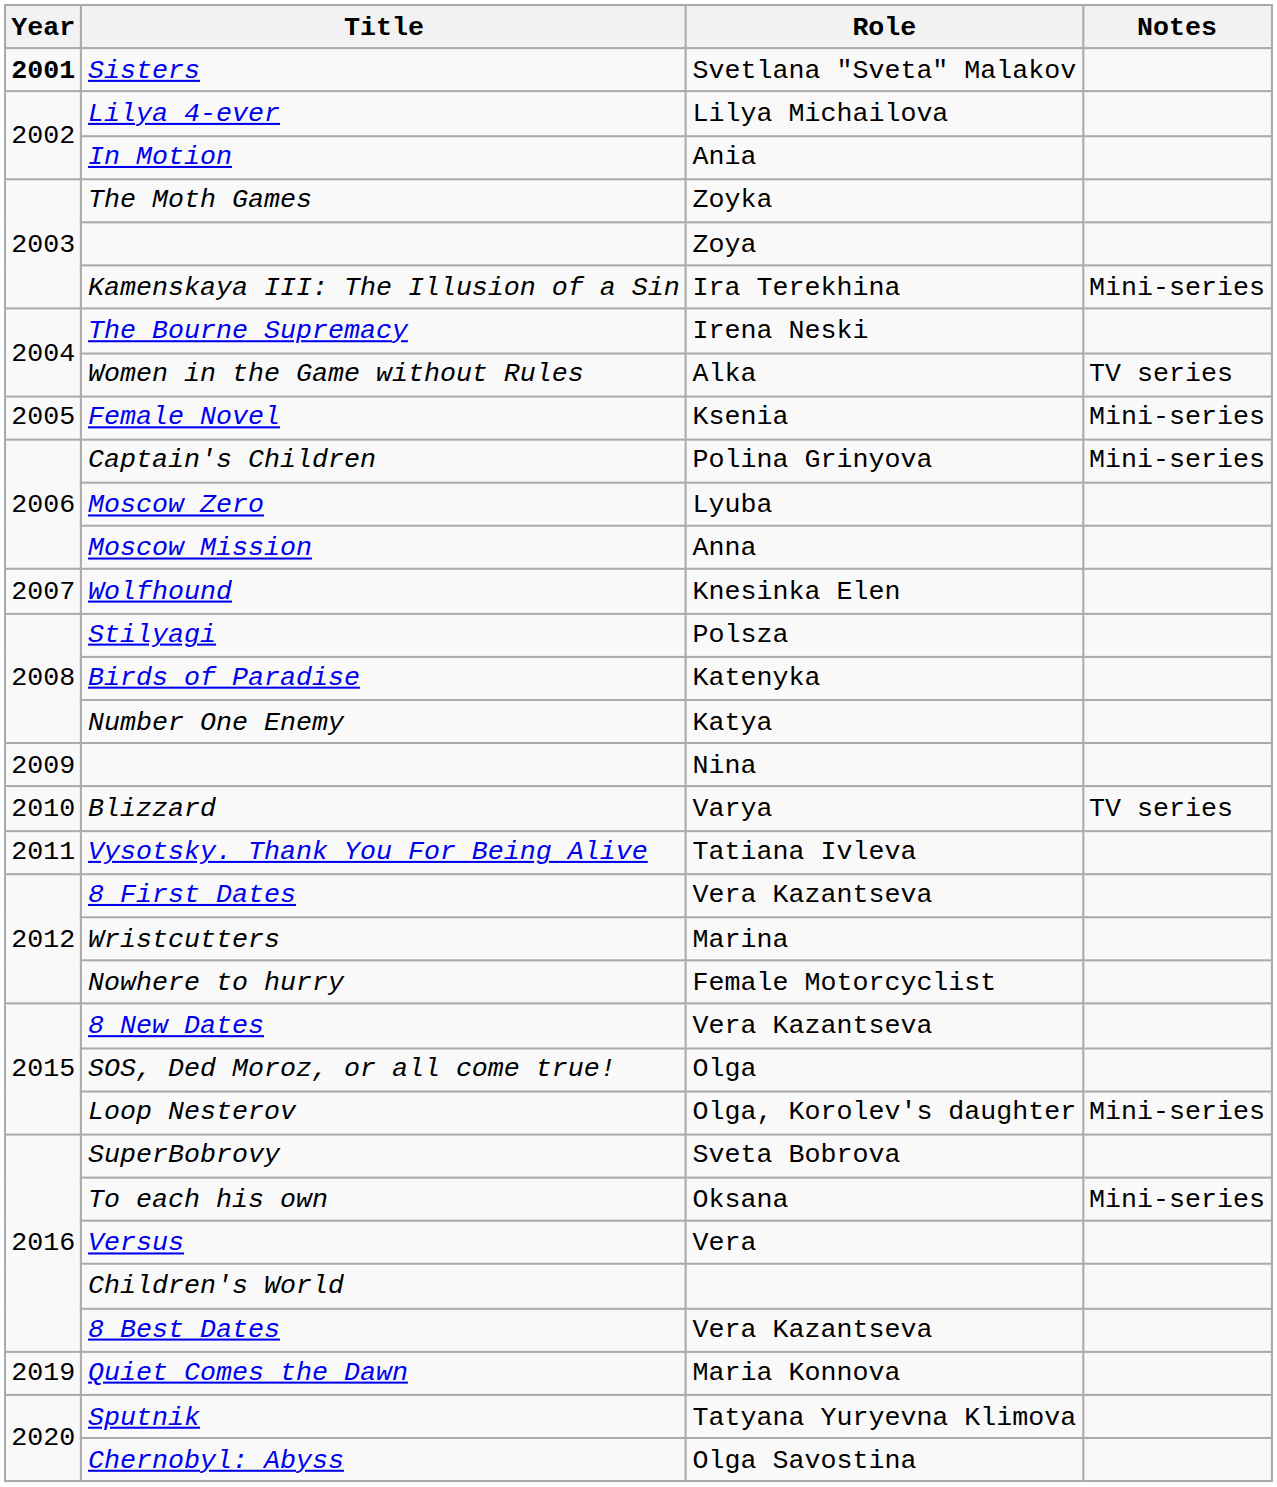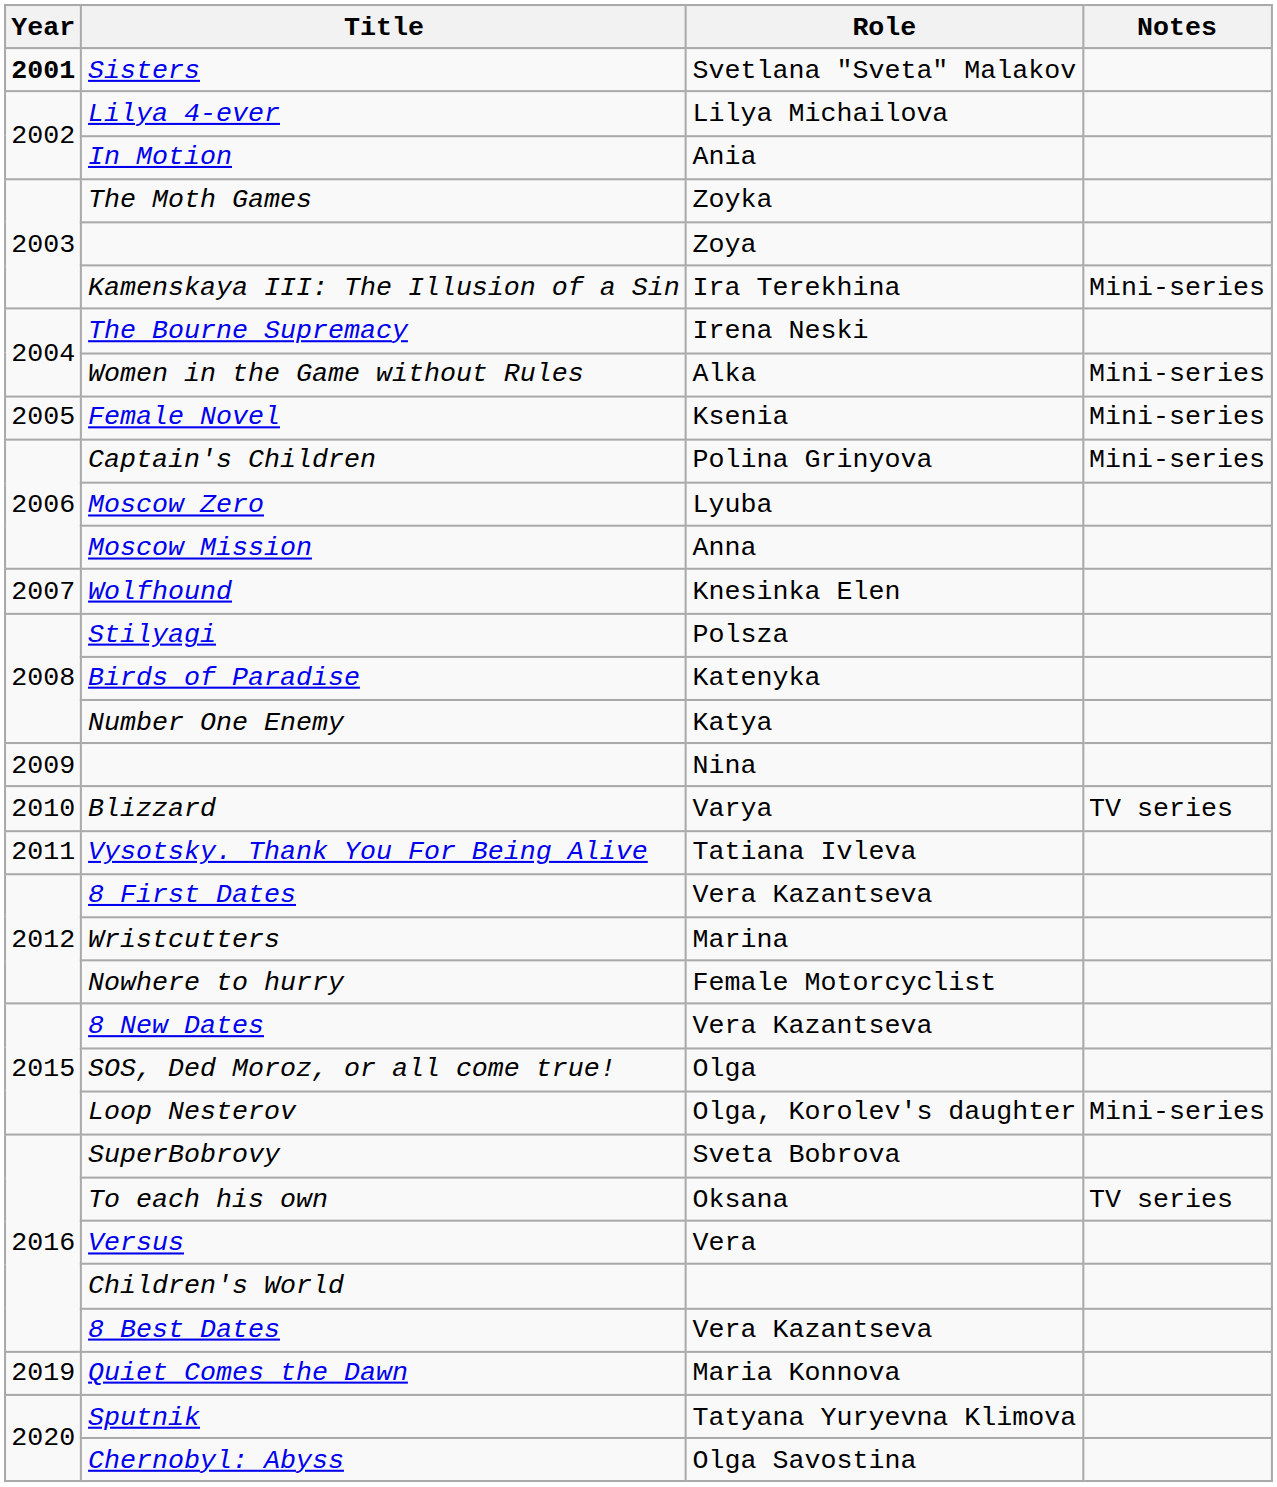Women in the Game without Rules | Notes: TV series -> Mini-series
To each his own | Notes: Mini-series -> TV series
